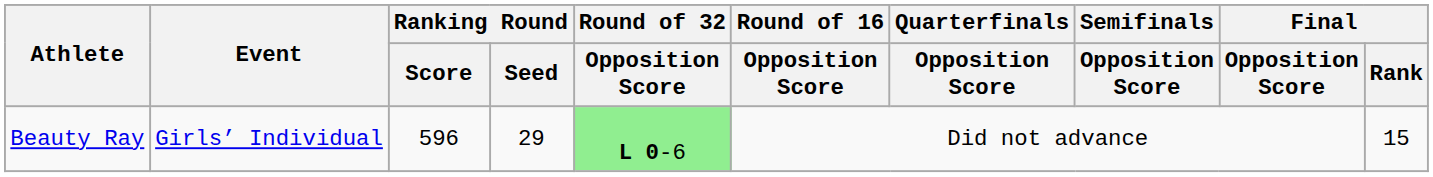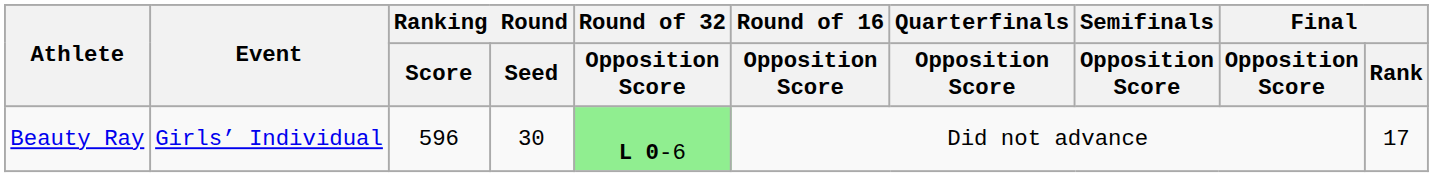Beauty Ray | Ranking Round / Seed: 29 -> 30
Beauty Ray | Final / Rank: 15 -> 17
